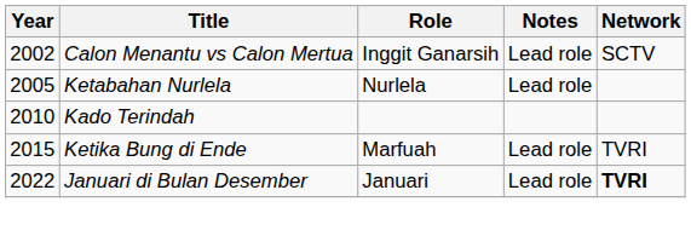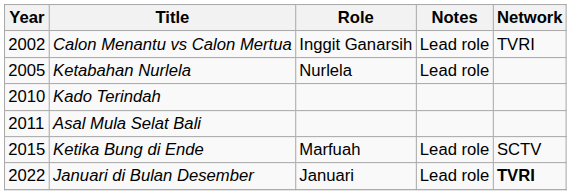Calon Menantu vs Calon Mertua | Network: SCTV -> TVRI
+ row: 2011 | Asal Mula Selat Bali
Ketika Bung di Ende | Network: TVRI -> SCTV
